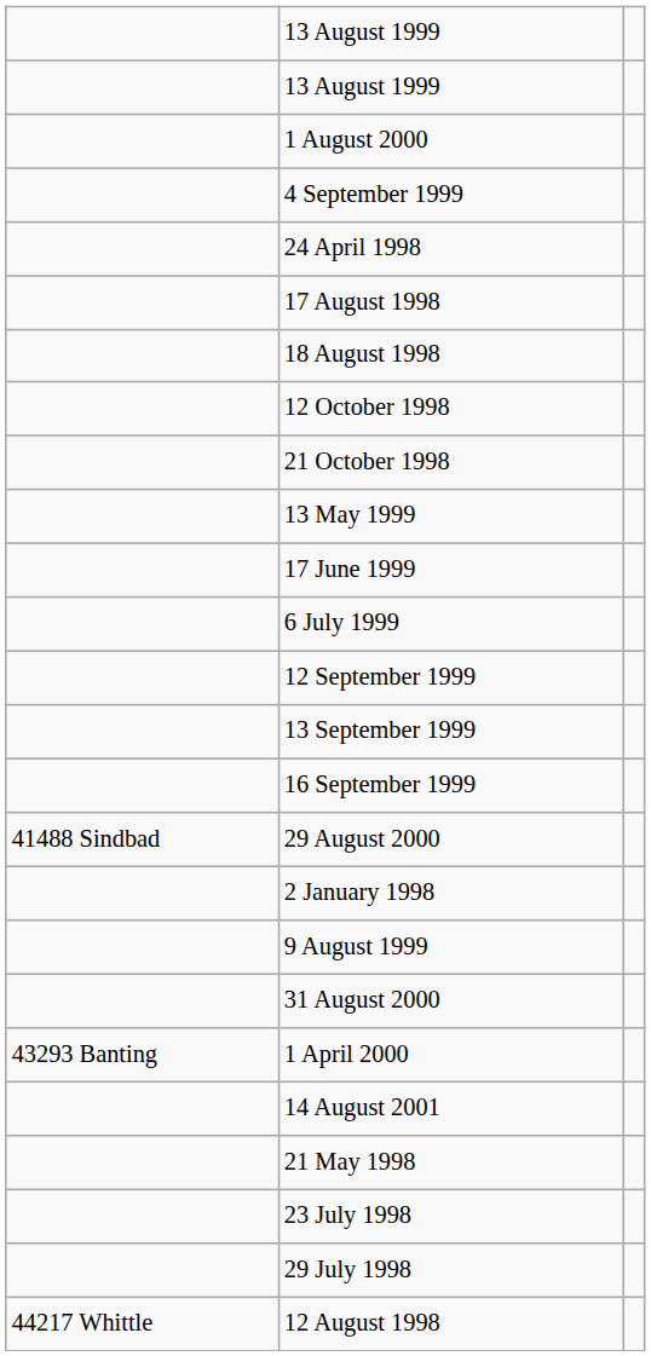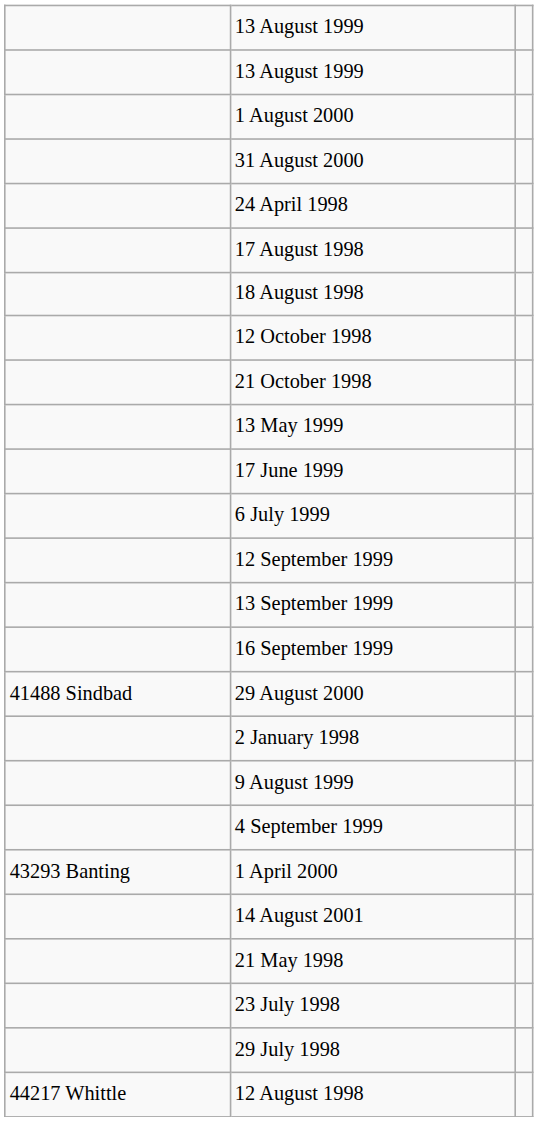rows swapped: 31 August 2000 <-> 4 September 1999
